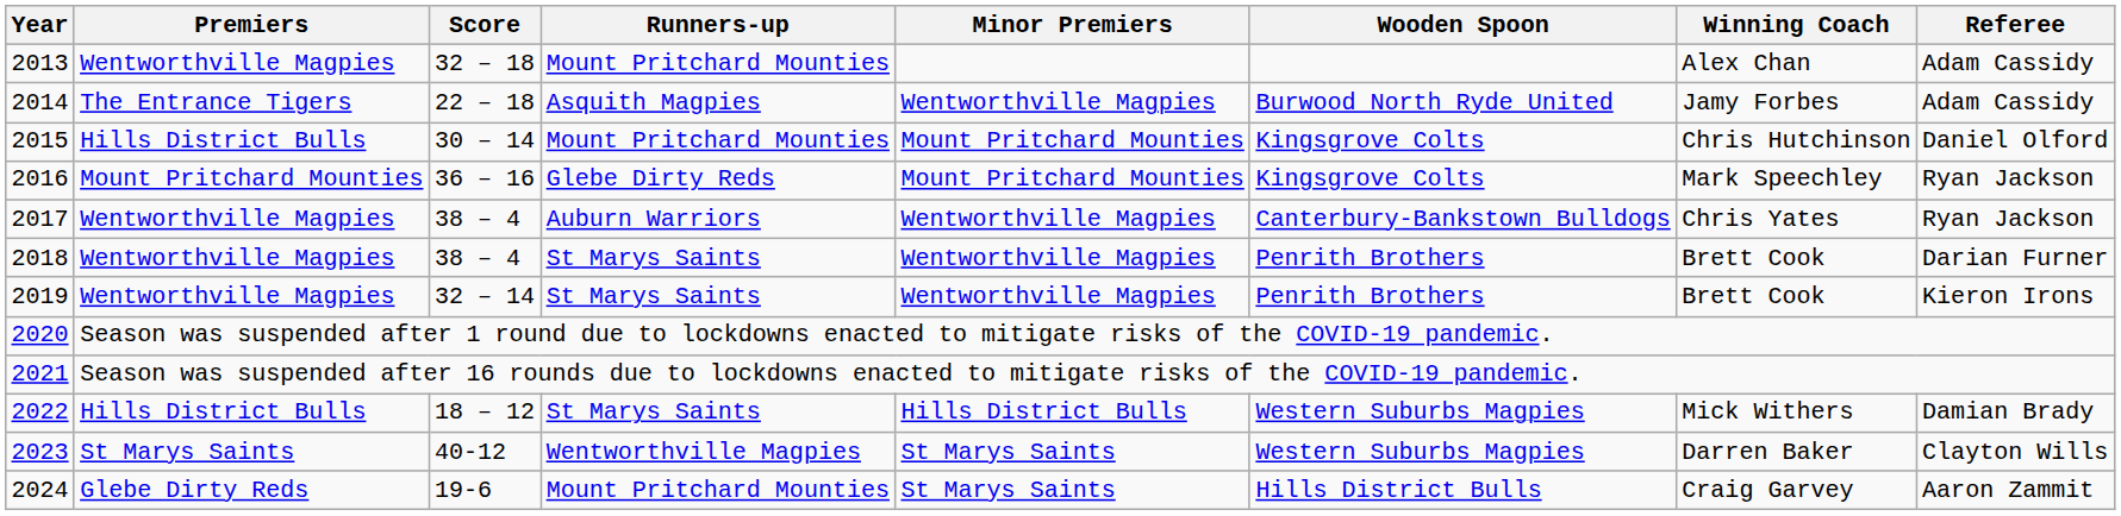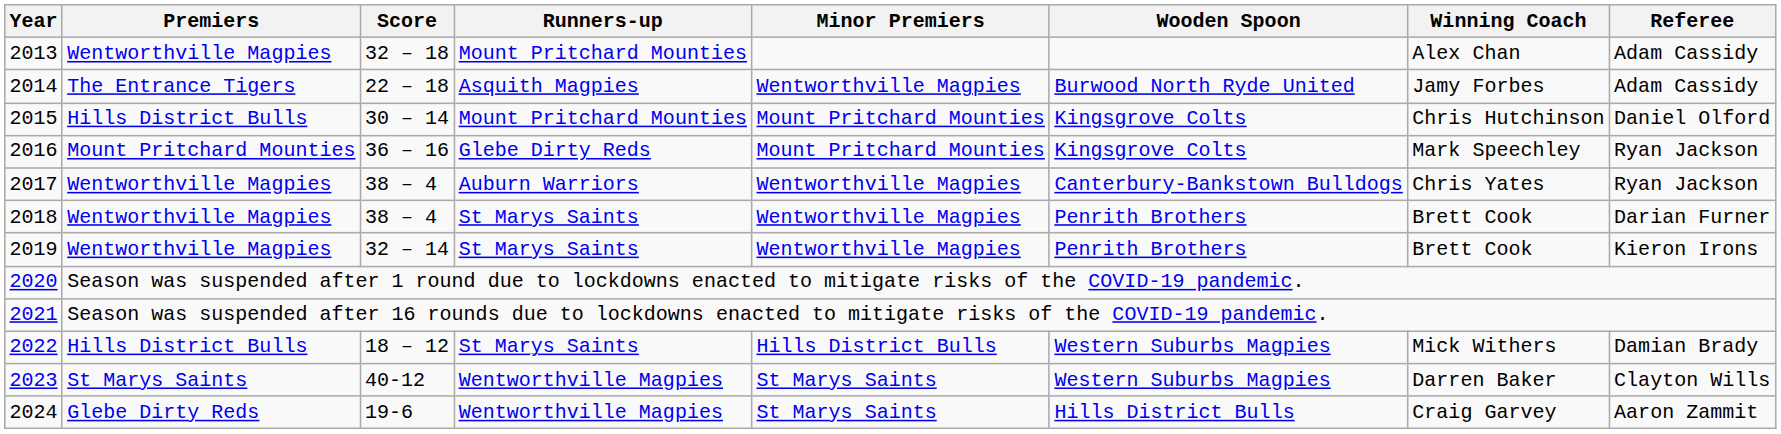2024 | Runners-up: Mount Pritchard Mounties -> Wentworthville Magpies
